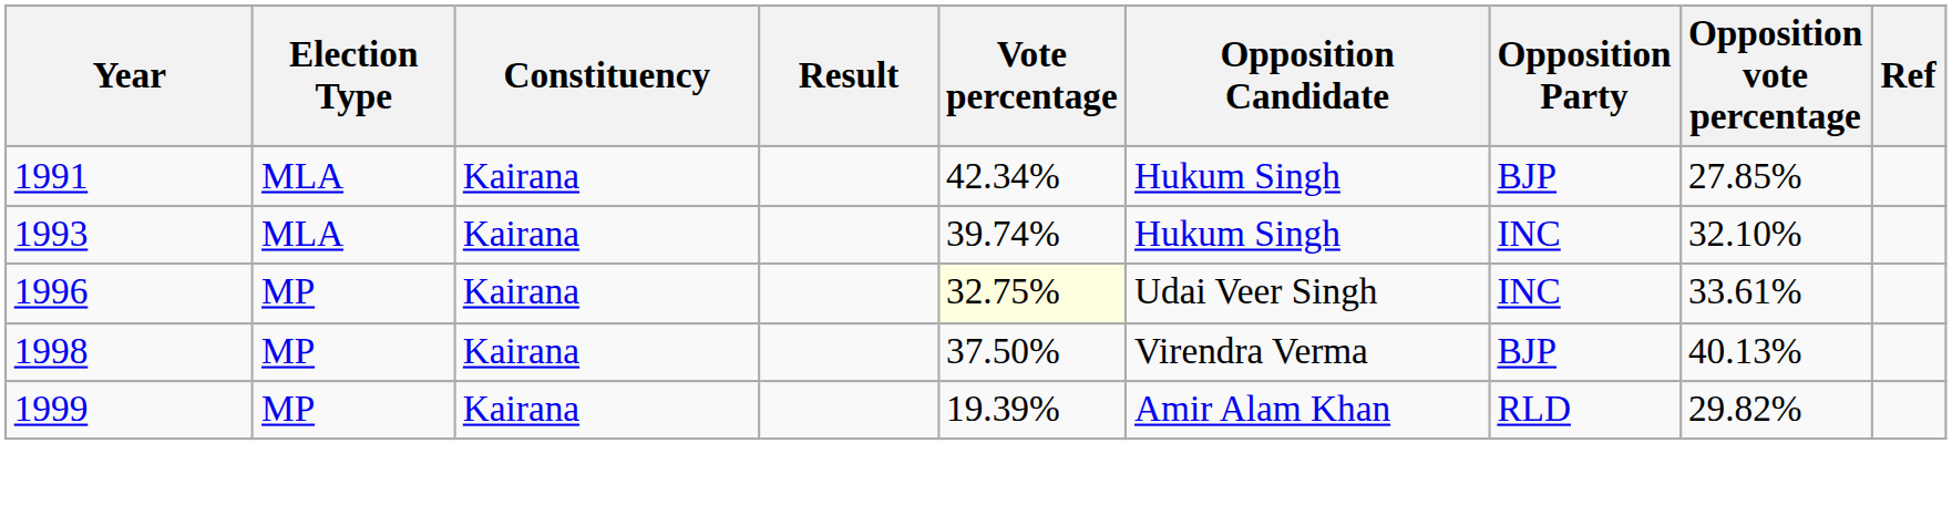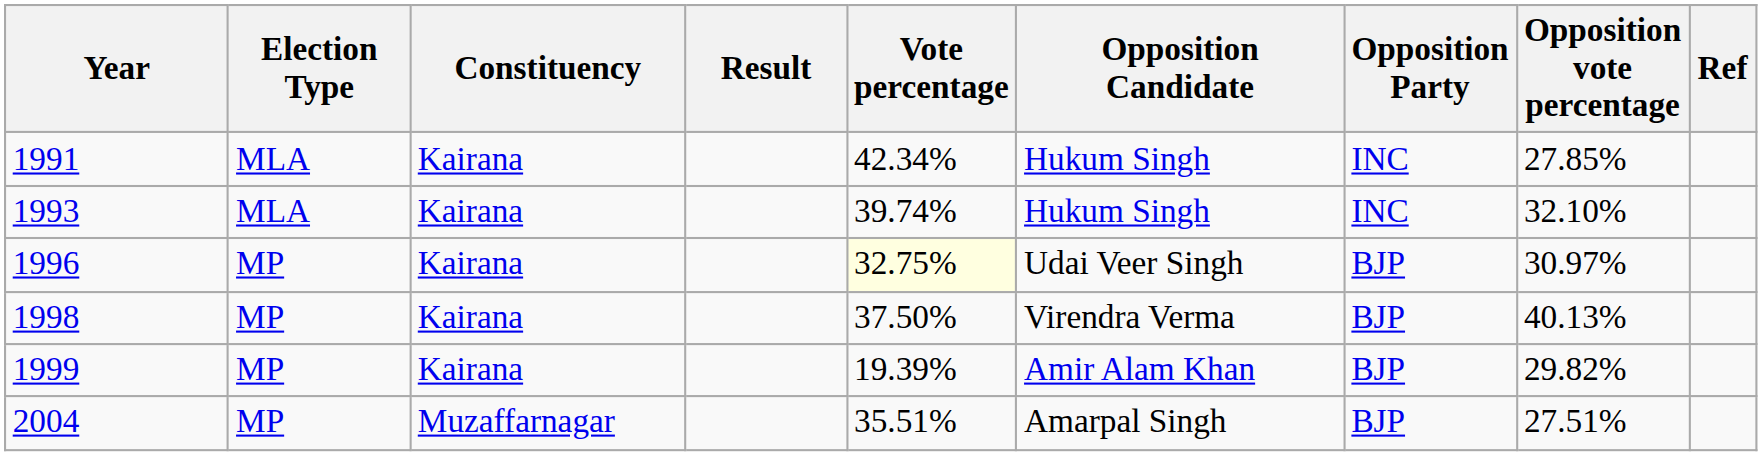1991 | Opposition Party: BJP -> INC
1996 | Opposition Party: INC -> BJP
1996 | Opposition vote percentage: 33.61% -> 30.97%
1999 | Opposition Party: RLD -> BJP
+ row: 2004 | MP | Muzaffarnagar | 35.51% | Amarpal Singh | BJP | 27.51%
